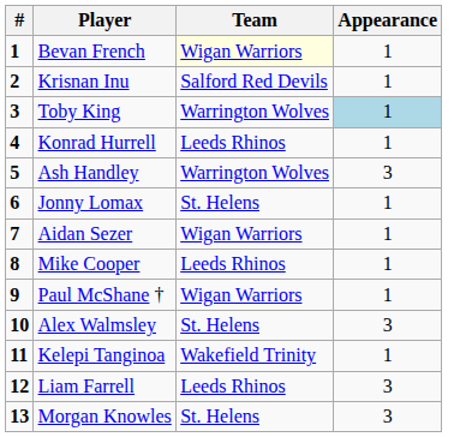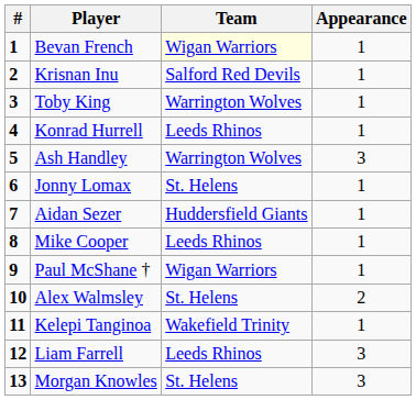Toby King | Appearance: lightblue background -> no background
Aidan Sezer | Team: Wigan Warriors -> Huddersfield Giants
Alex Walmsley | Appearance: 3 -> 2
